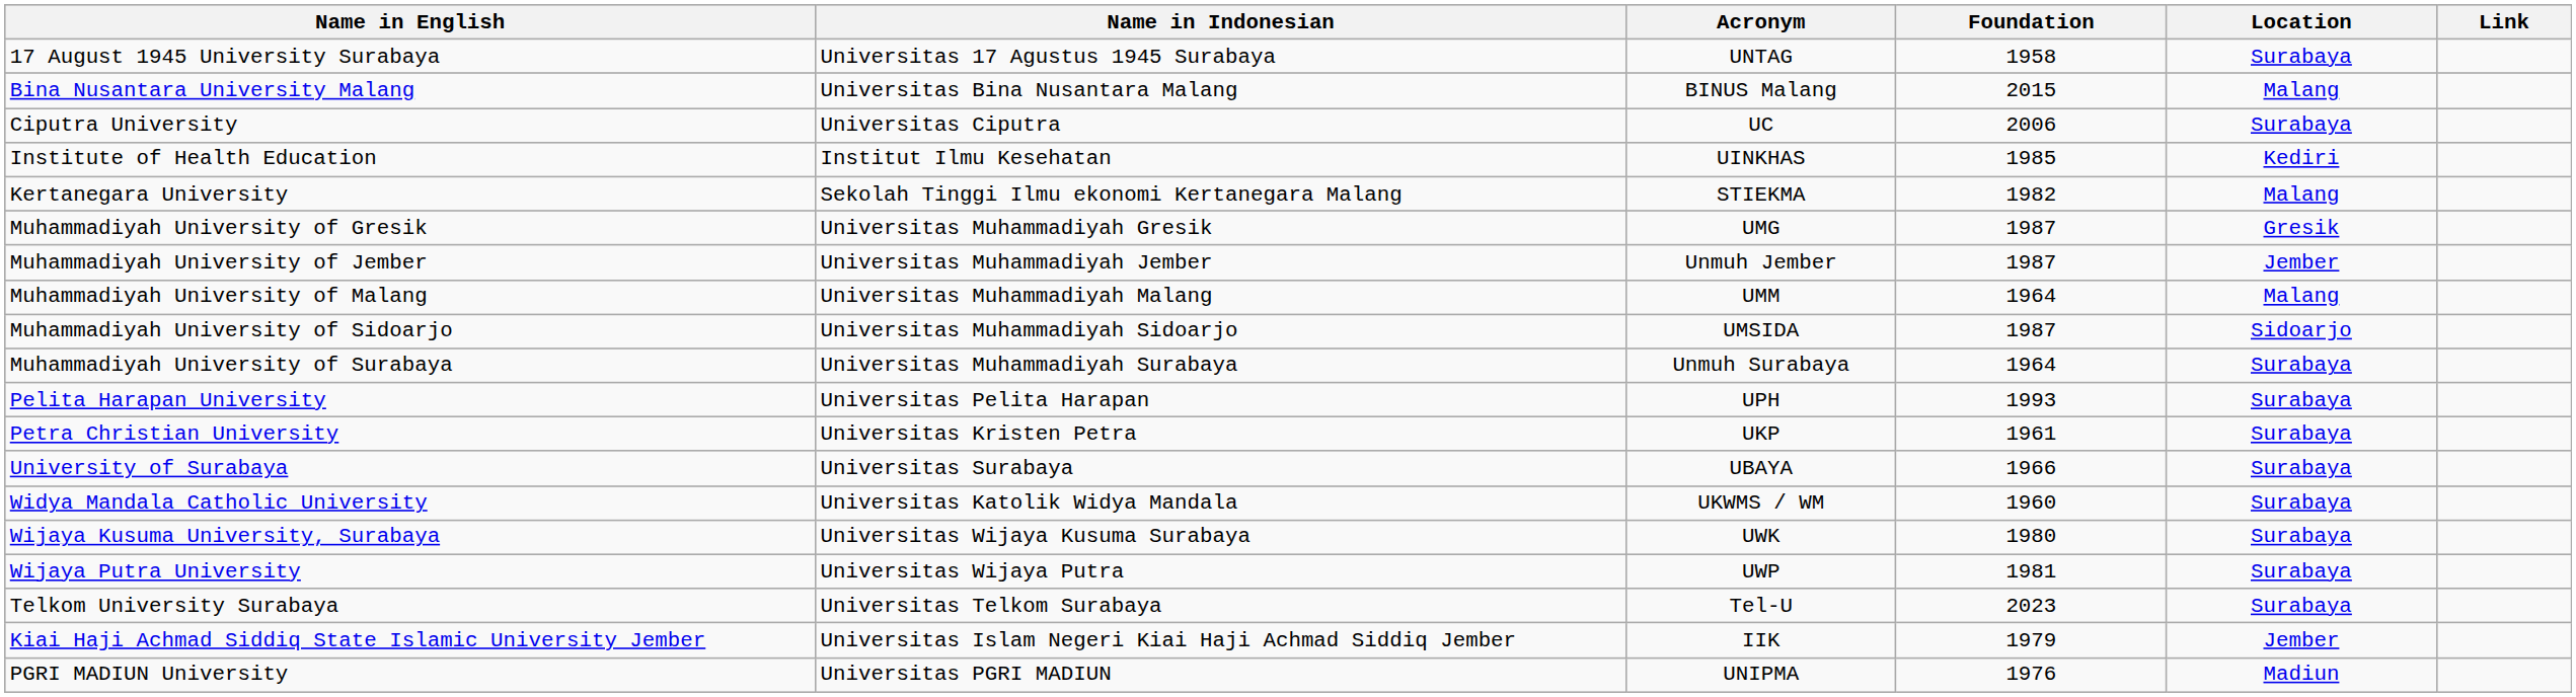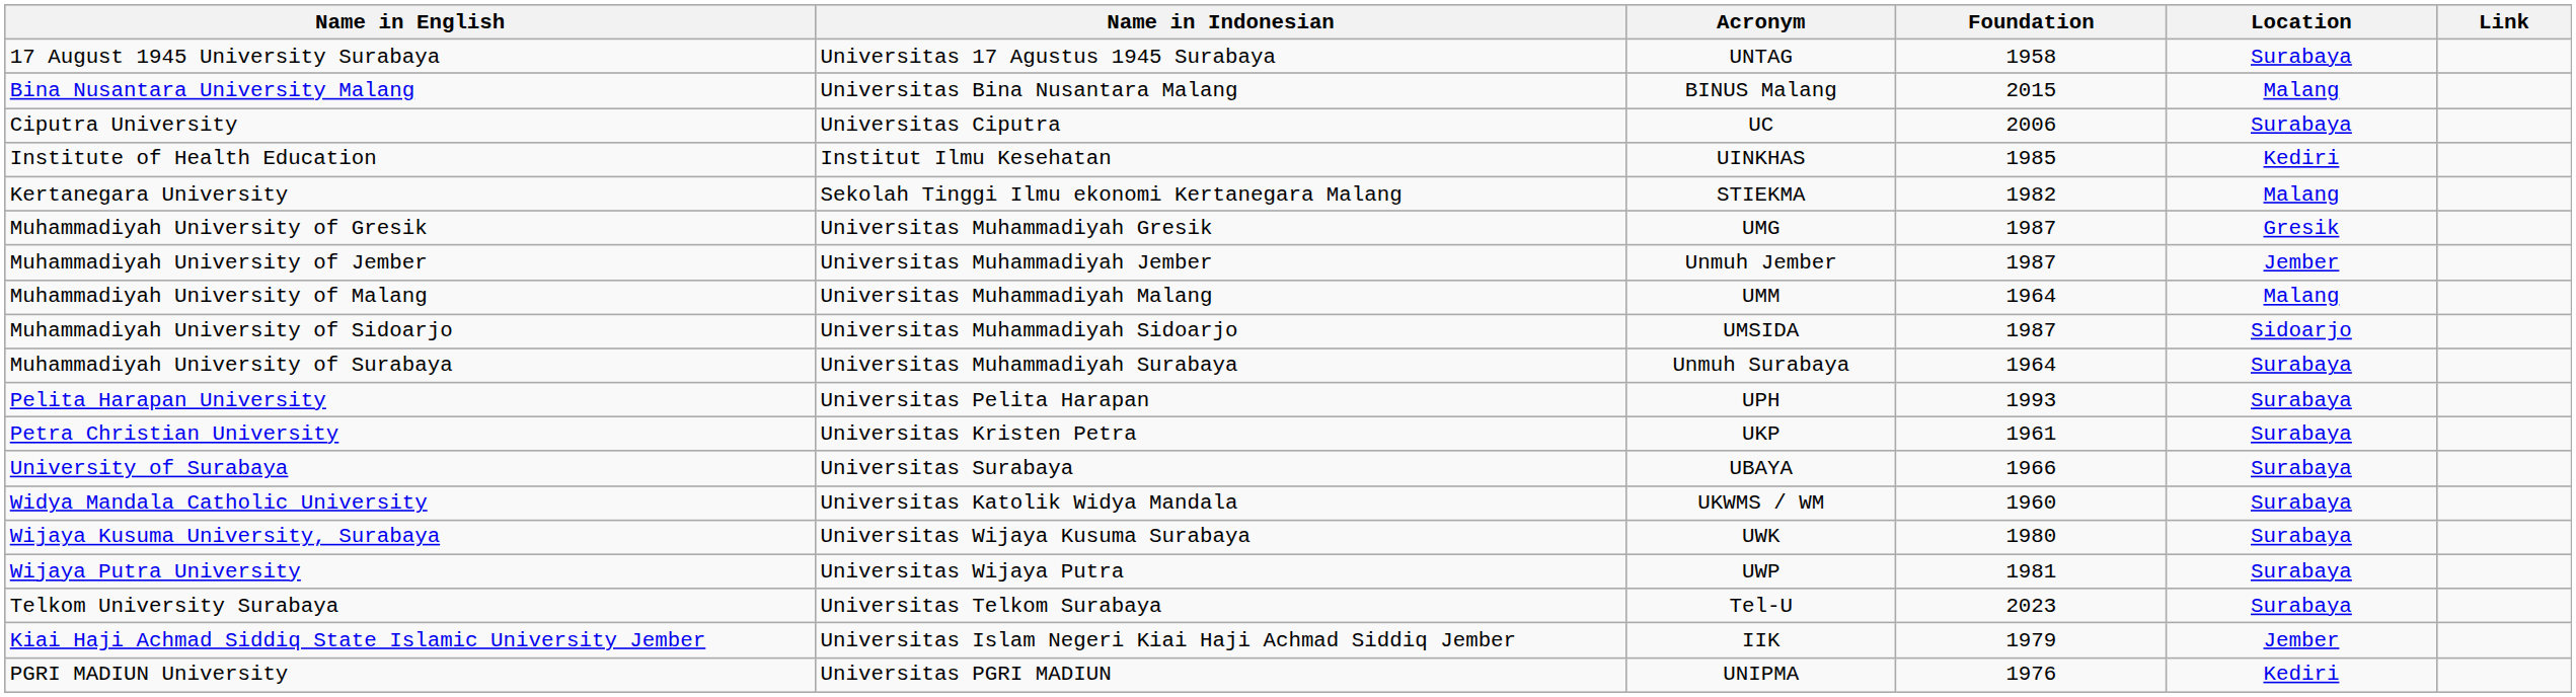PGRI MADIUN University | Location: Madiun -> Kediri
